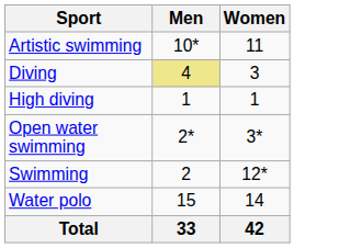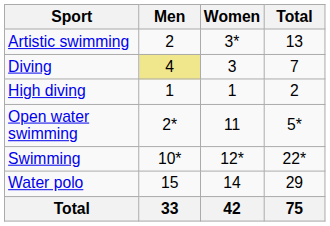+ column: Total | 13 | 7 | 2 | 5* | 22* | 29 | 75
Artistic swimming | Men: 10* -> 2
Artistic swimming | Women: 11 -> 3*
Open water swimming | Women: 3* -> 11
Swimming | Men: 2 -> 10*
